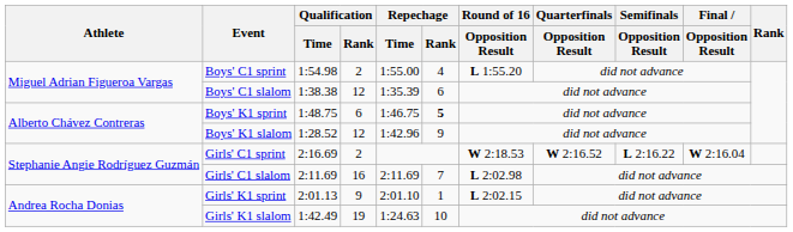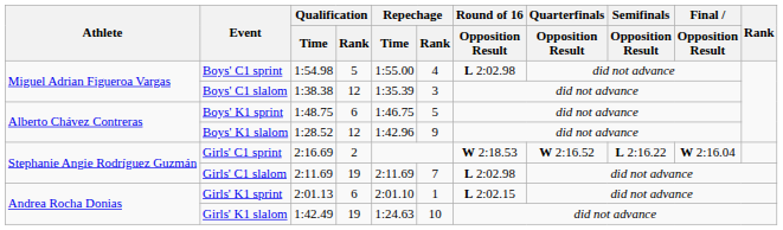Boys' C1 sprint | Qualification / Rank: 2 -> 5
Boys' C1 sprint | Round of 16 / Opposition Result: L 1:55.20 -> L 2:02.98
Boys' C1 slalom | Repechage / Rank: 6 -> 3
Boys' K1 sprint | Repechage / Rank: bold -> normal
Girls' C1 slalom | Qualification / Rank: 16 -> 19
Girls' K1 sprint | Qualification / Rank: 9 -> 6
